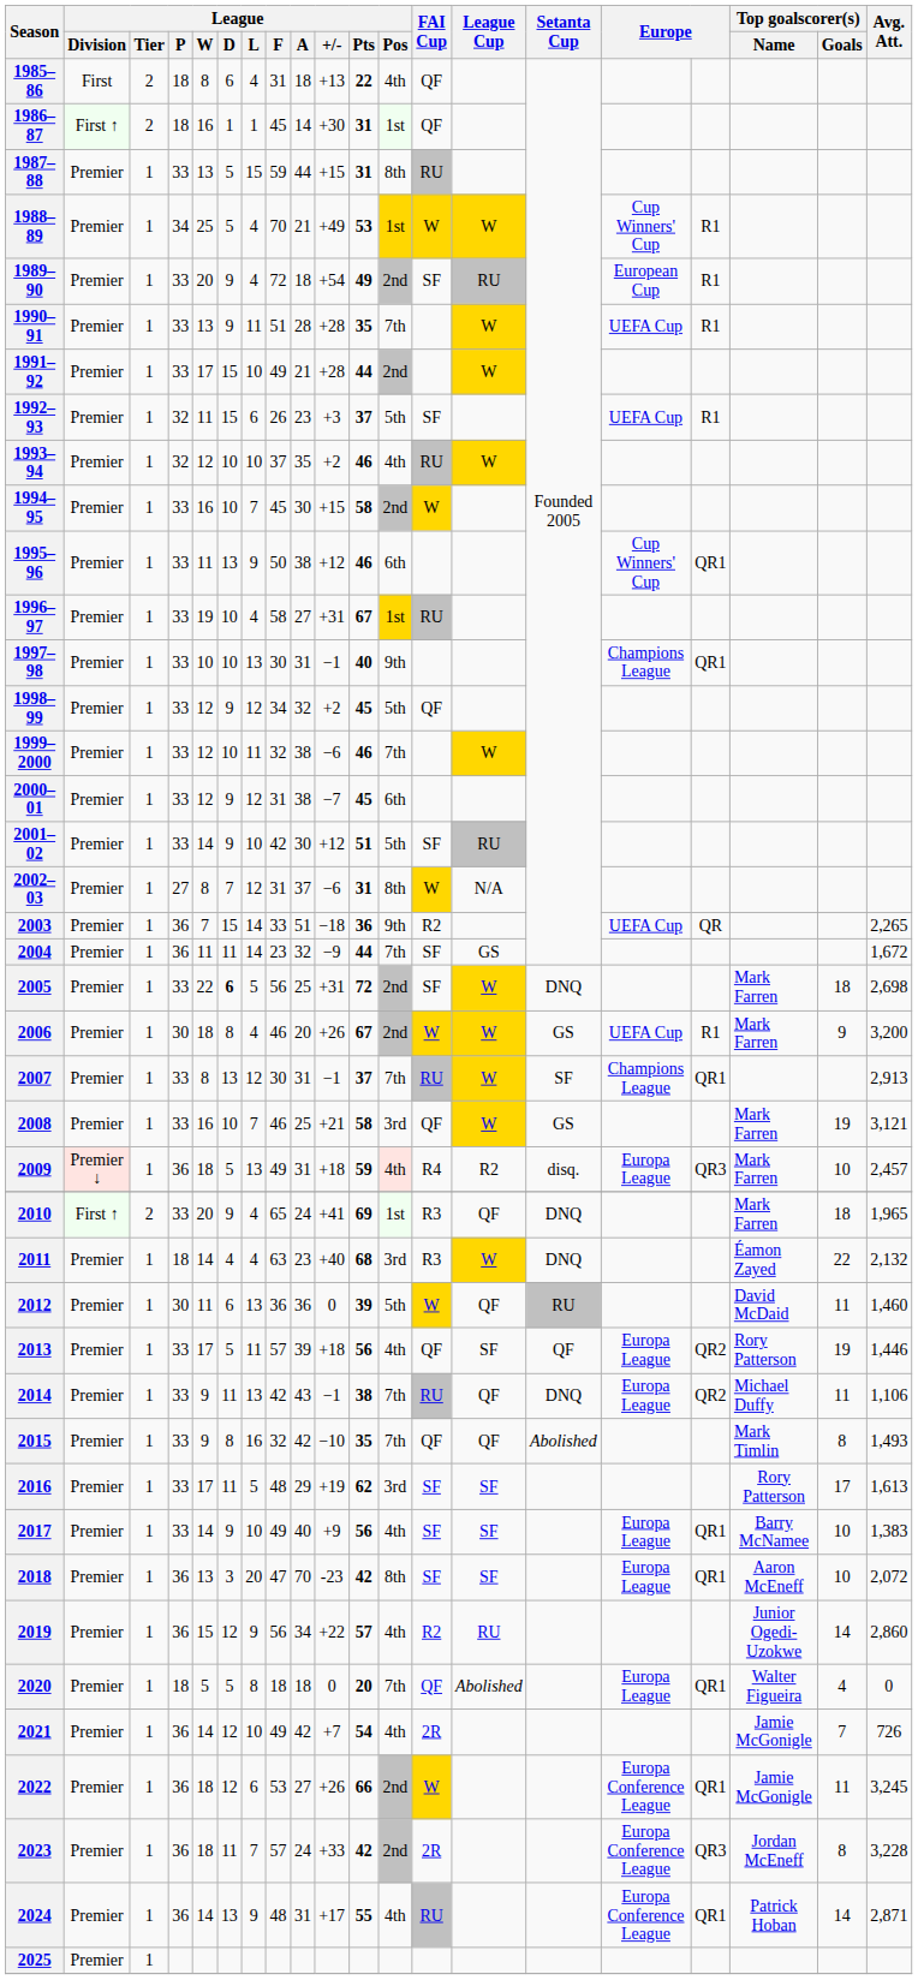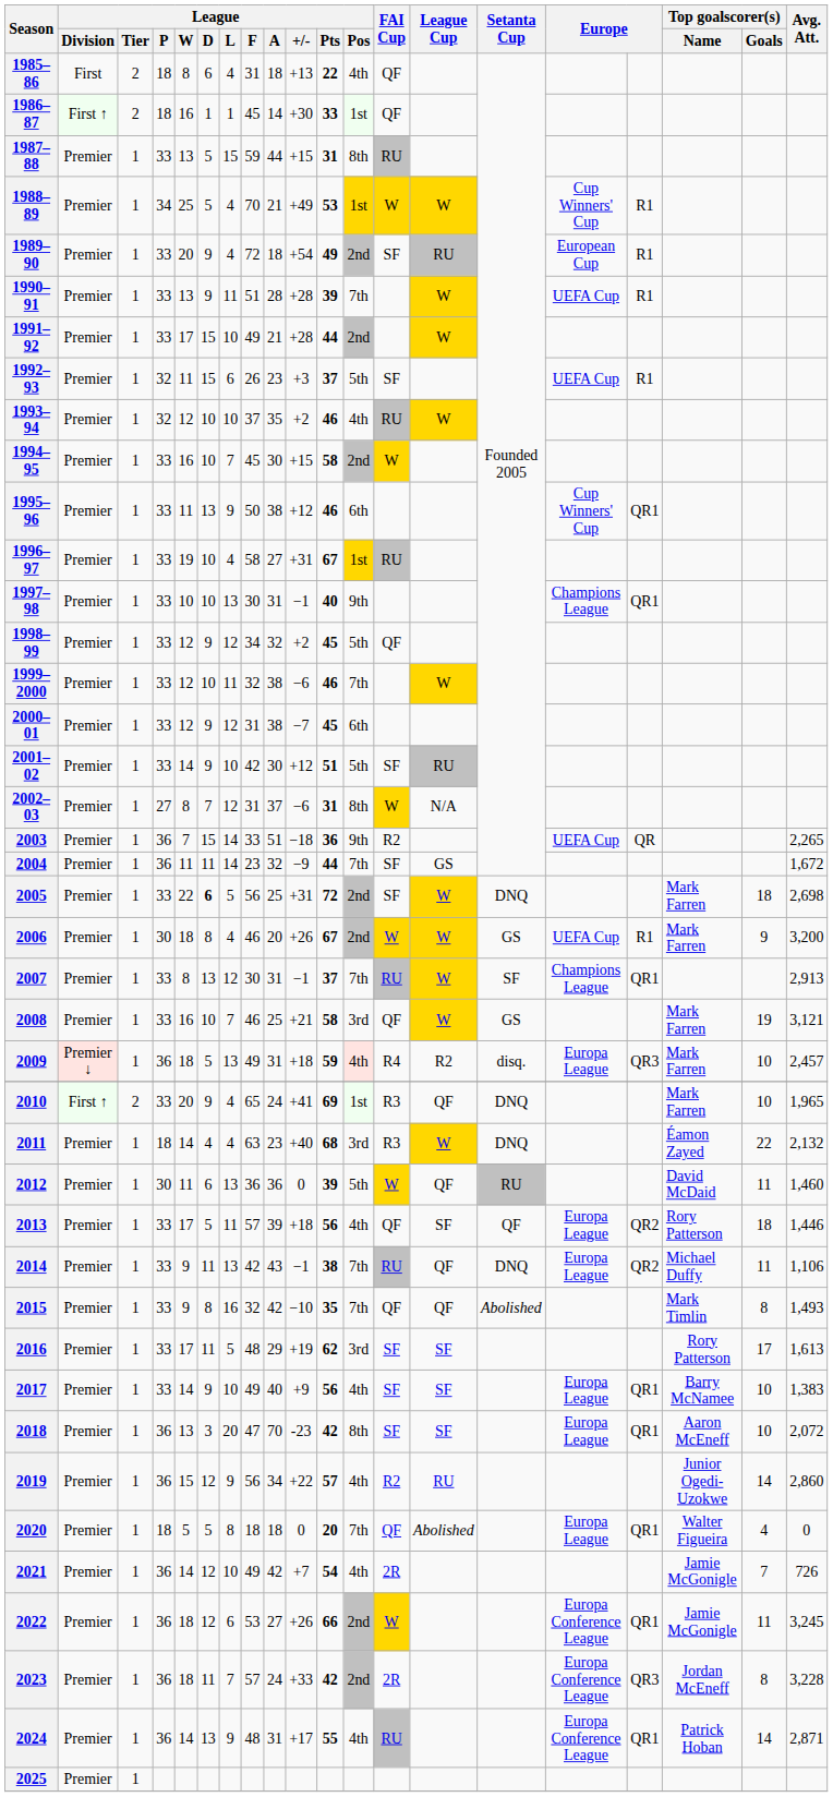1986–87 | League / Pts: 31 -> 33
1990–91 | League / Pts: 35 -> 39
2010 | Top goalscorer(s) / Goals: 18 -> 10
2013 | Top goalscorer(s) / Goals: 19 -> 18
